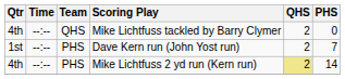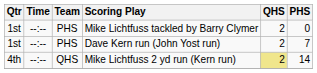Mike Lichtfuss tackled by Barry Clymer | Qtr: 4th -> 1st
Mike Lichtfuss tackled by Barry Clymer | Team: QHS -> PHS
Mike Lichtfuss 2 yd run (Kern run) | Team: PHS -> QHS
